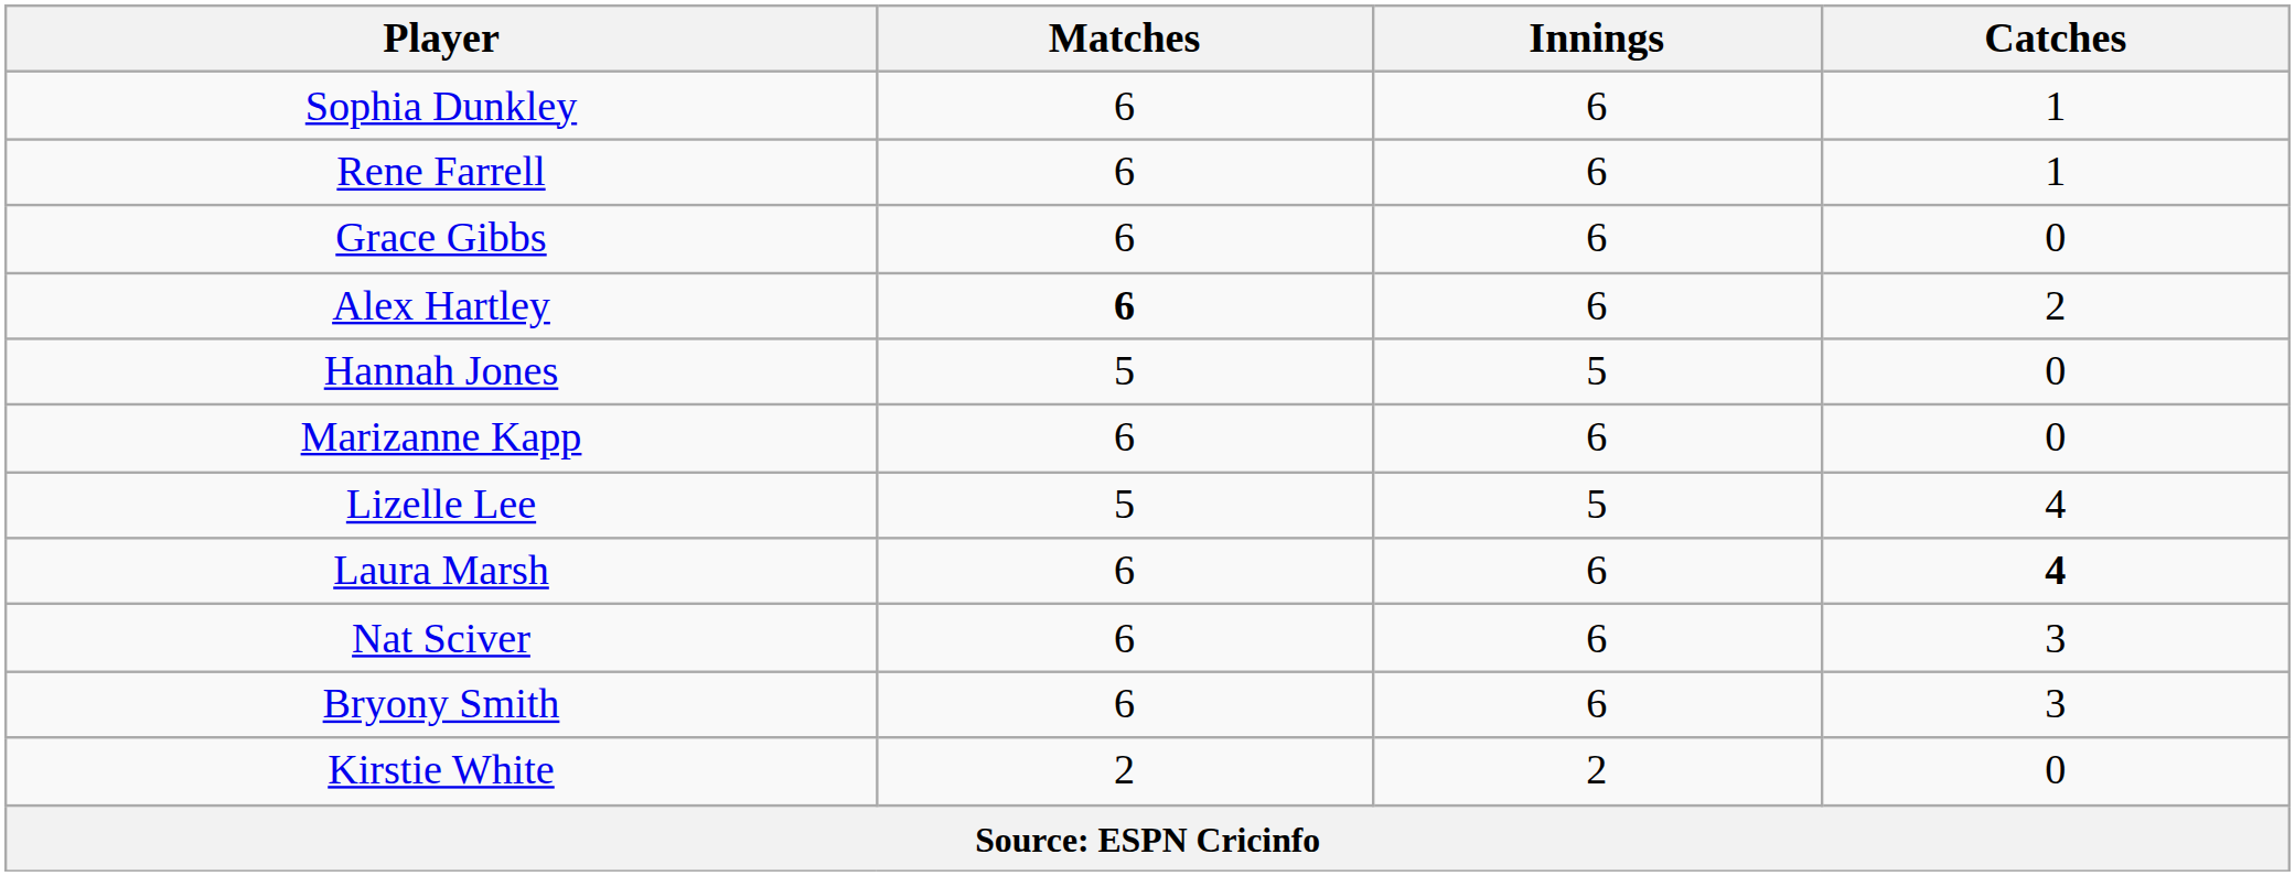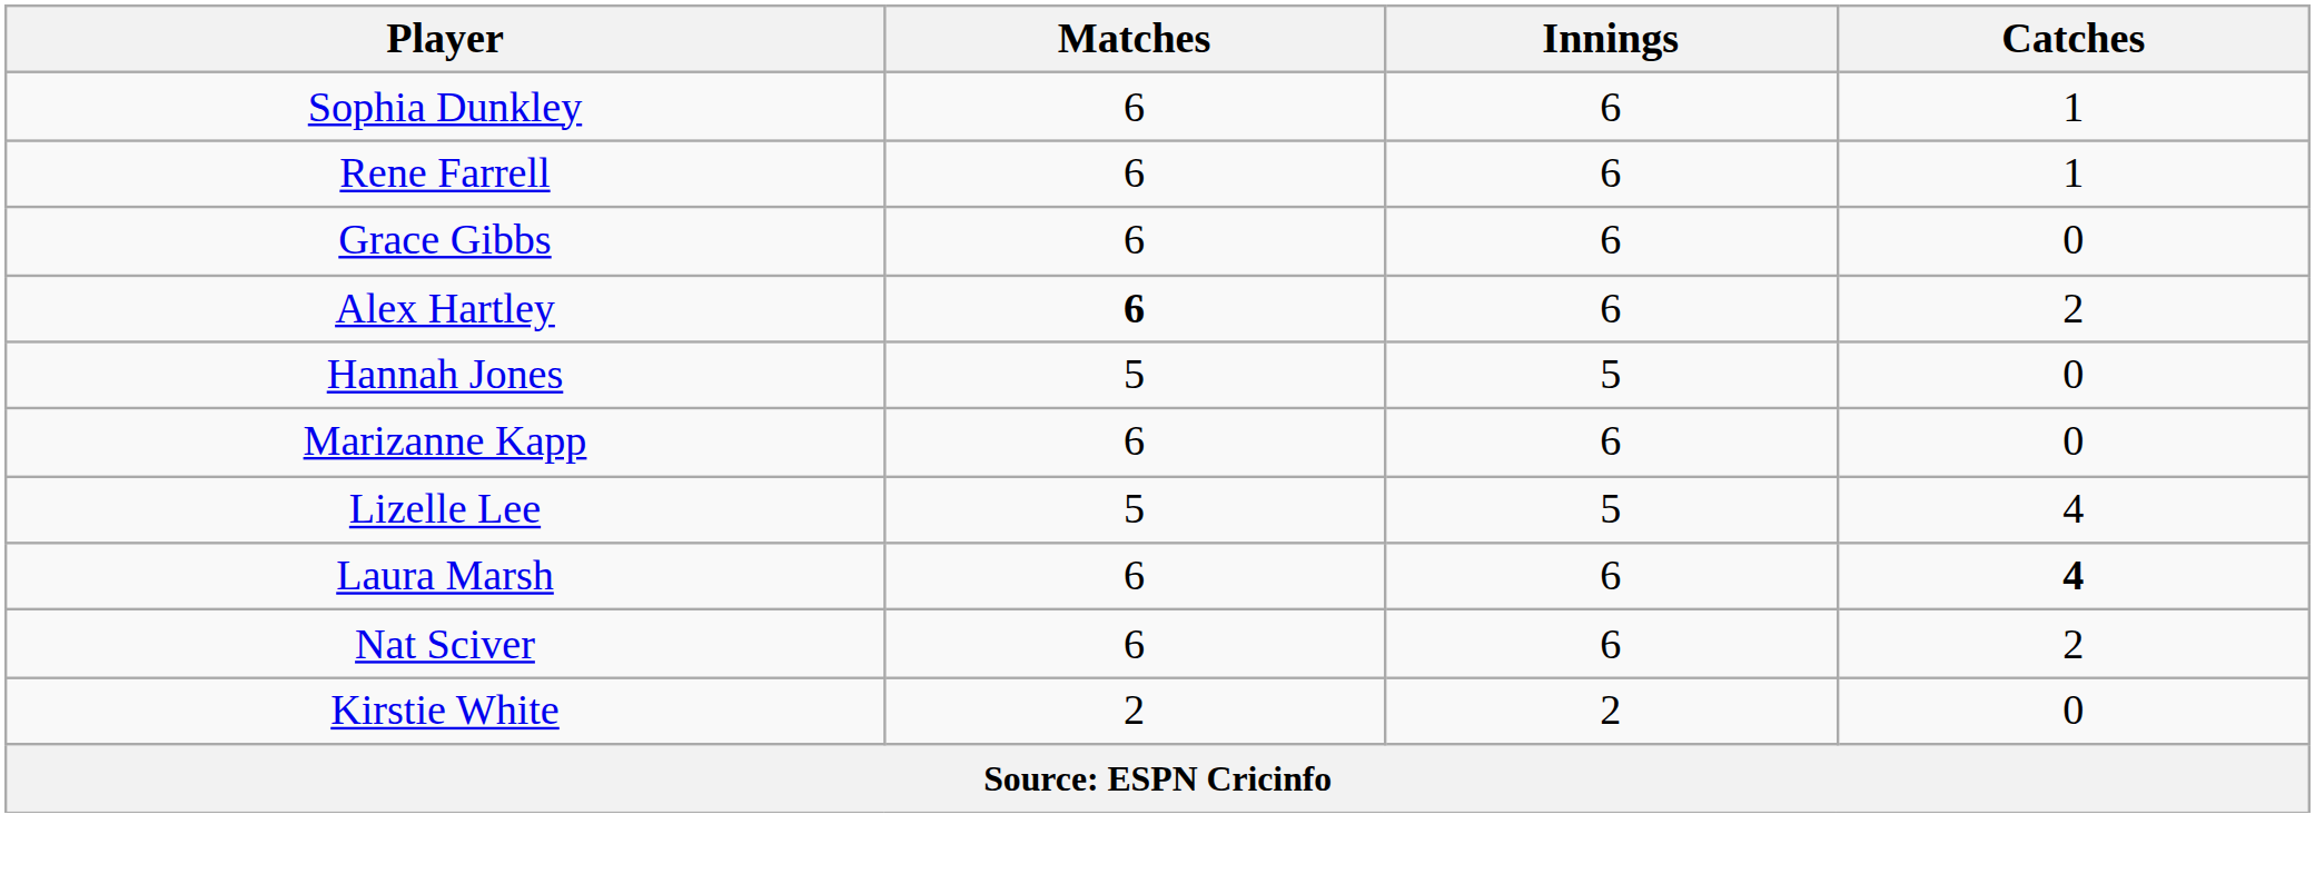Nat Sciver | Catches: 3 -> 2
- row: Bryony Smith | 6 | 6 | 3
